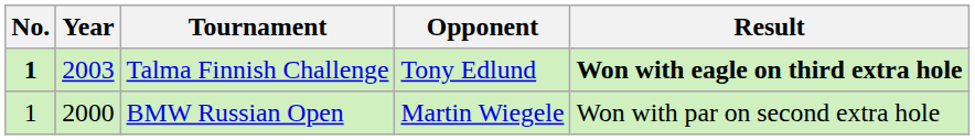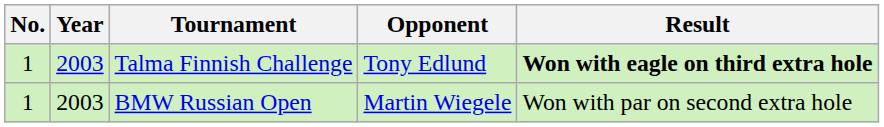Talma Finnish Challenge | No.: bold -> normal
BMW Russian Open | Year: 2000 -> 2003
